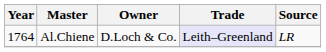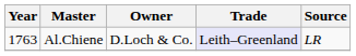Al.Chiene | Year: 1764 -> 1763
